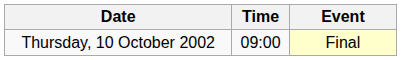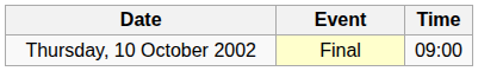columns swapped: Time <-> Event
